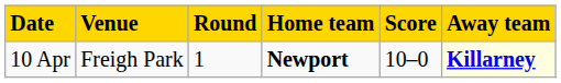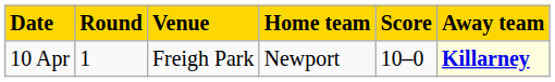columns swapped: Venue <-> Round
10 Apr | Home team: bold -> normal
